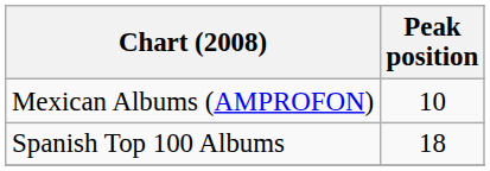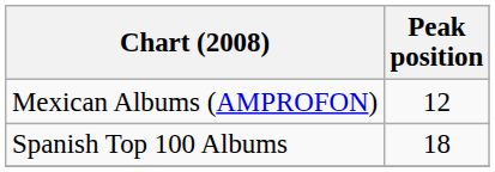Mexican Albums (AMPROFON) | Peak position: 10 -> 12
